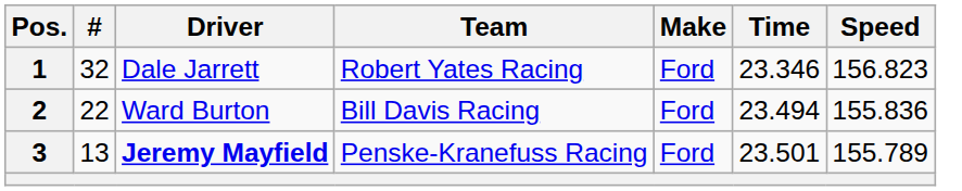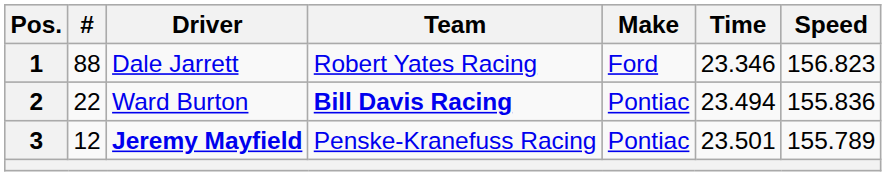1 | #: 32 -> 88
2 | Team: normal -> bold
2 | Make: Ford -> Pontiac
3 | #: 13 -> 12
3 | Make: Ford -> Pontiac
